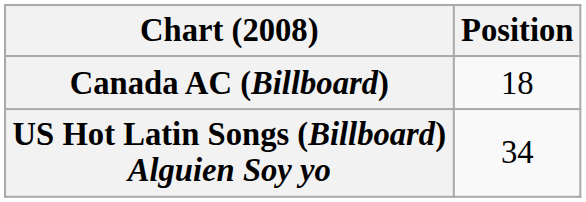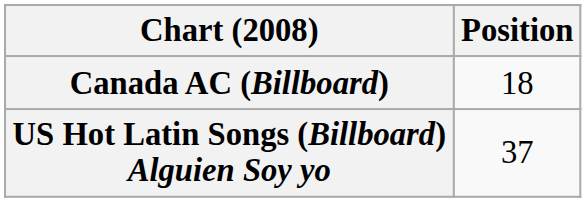US Hot Latin Songs (Billboard) Alguien Soy yo | Position: 34 -> 37
